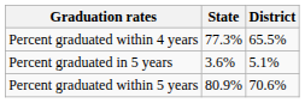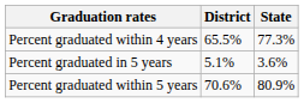columns swapped: District <-> State
